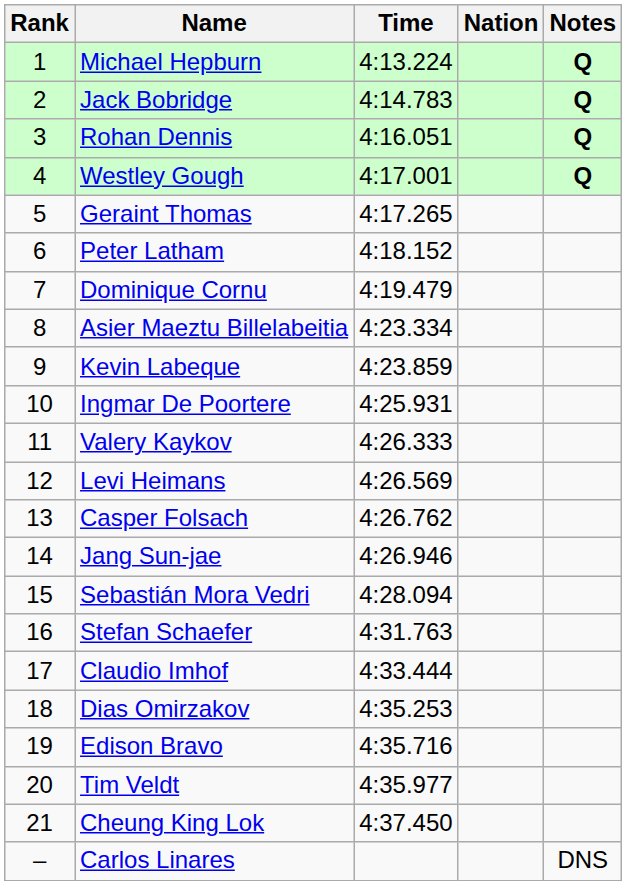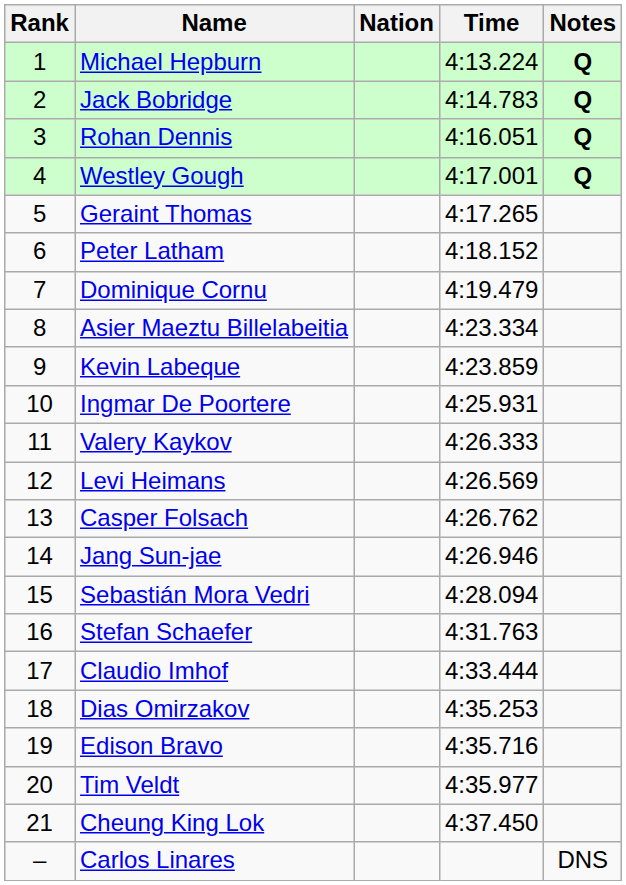columns swapped: Nation <-> Time
